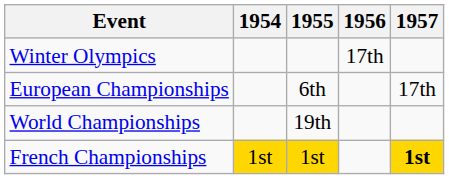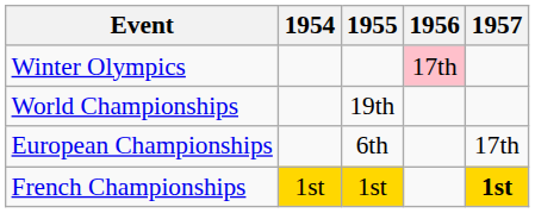Winter Olympics | 1956: no background -> pink background
rows swapped: World Championships <-> European Championships
